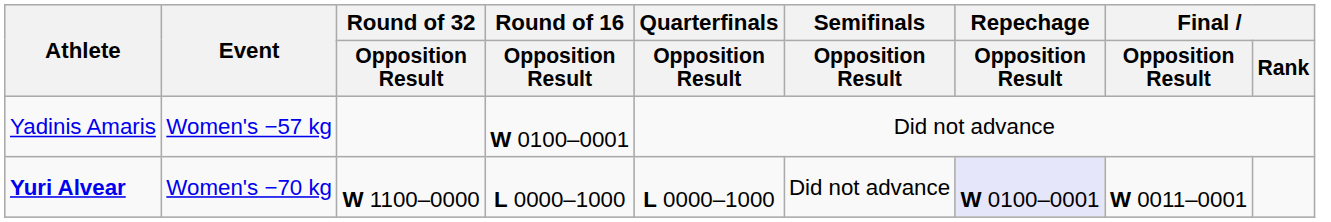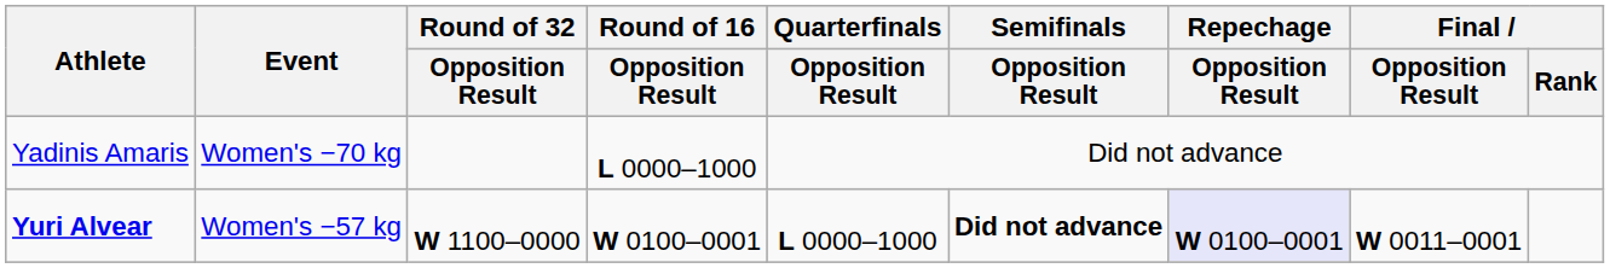Yadinis Amaris | Event: Women's −57 kg -> Women's −70 kg
Yadinis Amaris | Round of 16 / Opposition Result: W 0100–0001 -> L 0000–1000
Yuri Alvear | Event: Women's −70 kg -> Women's −57 kg
Yuri Alvear | Round of 16 / Opposition Result: L 0000–1000 -> W 0100–0001
Yuri Alvear | Semifinals / Opposition Result: normal -> bold
